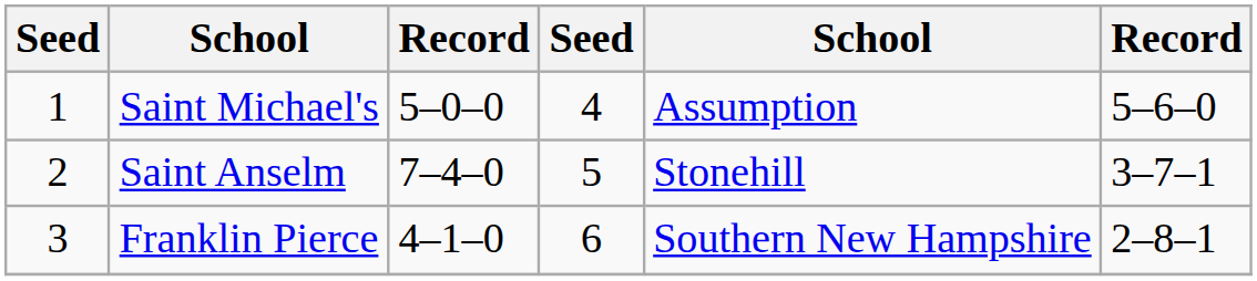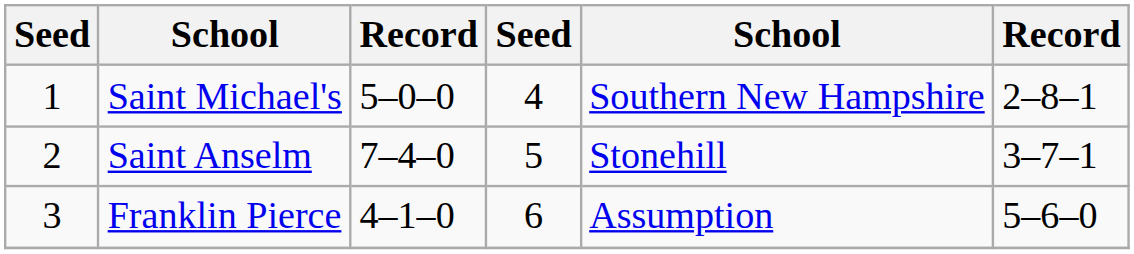Saint Michael's | column 5: Assumption -> Southern New Hampshire
Saint Michael's | column 6: 5–6–0 -> 2–8–1
Franklin Pierce | column 5: Southern New Hampshire -> Assumption
Franklin Pierce | column 6: 2–8–1 -> 5–6–0
